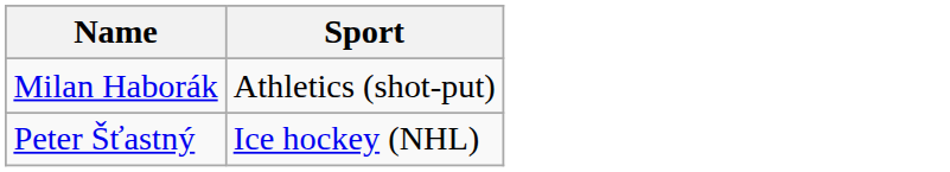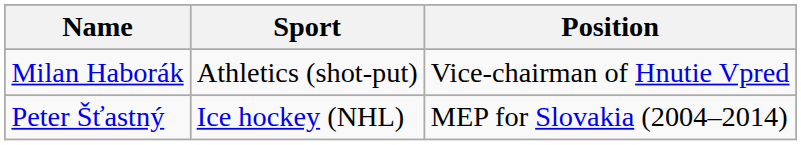+ column: Position | Vice-chairman of Hnutie Vpred | MEP for Slovakia (2004–2014)
